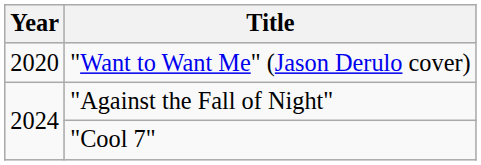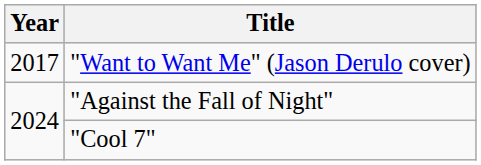"Want to Want Me" (Jason Derulo cover) | Year: 2020 -> 2017
